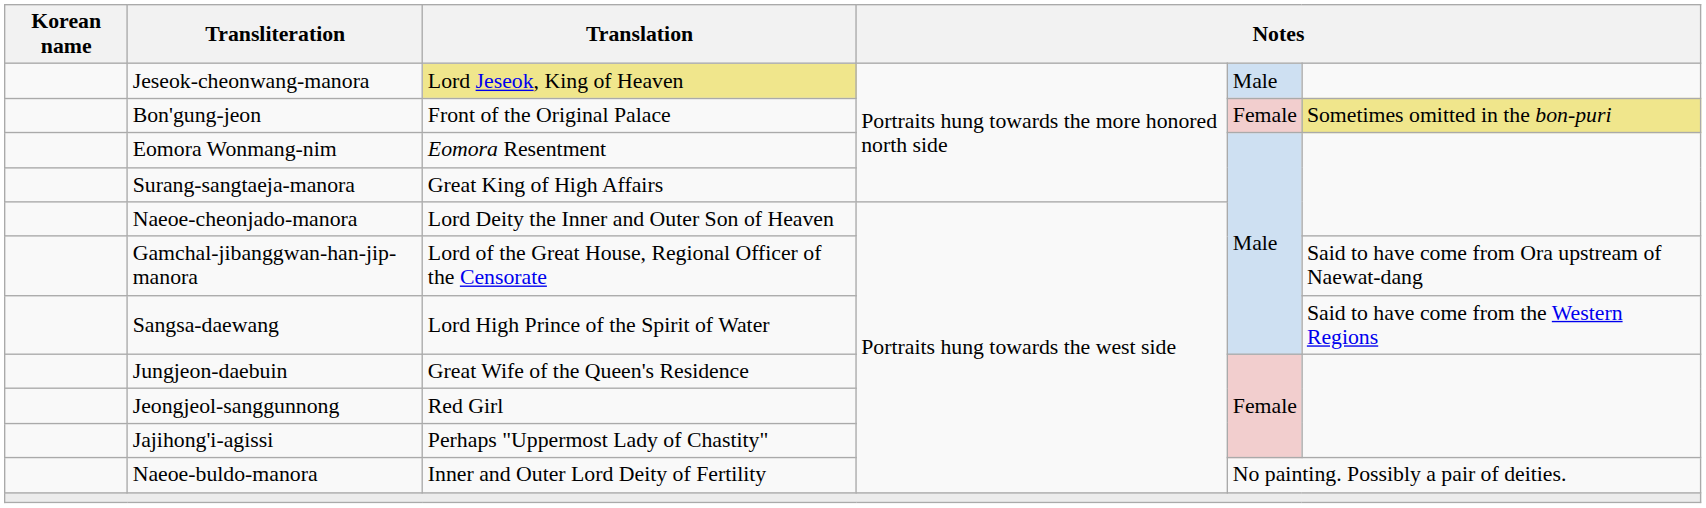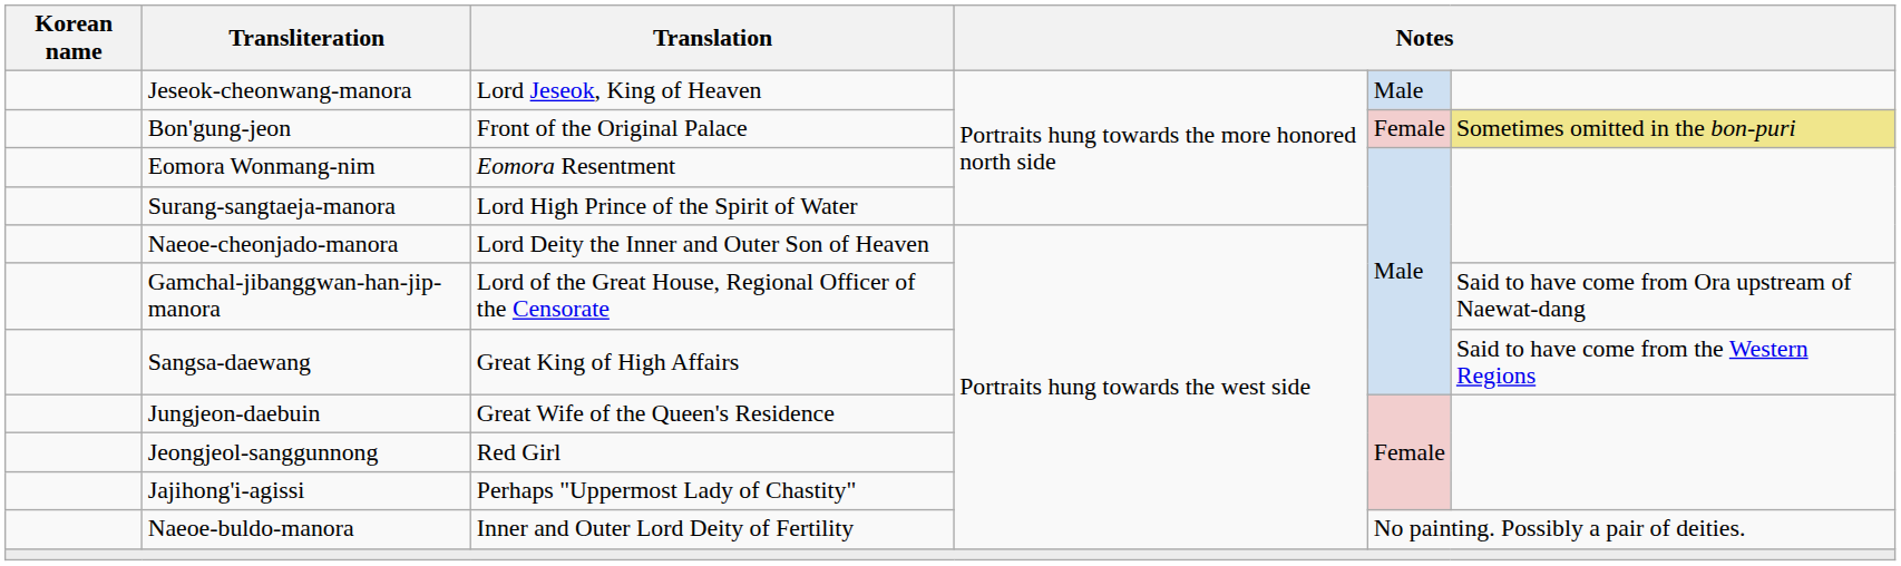Jeseok-cheonwang-manora | Translation: khaki background -> no background
Surang-sangtaeja-manora | Translation: Great King of High Affairs -> Lord High Prince of the Spirit of Water
Sangsa-daewang | Translation: Lord High Prince of the Spirit of Water -> Great King of High Affairs
